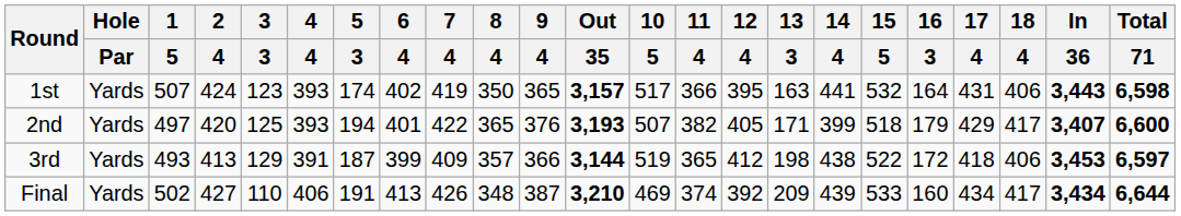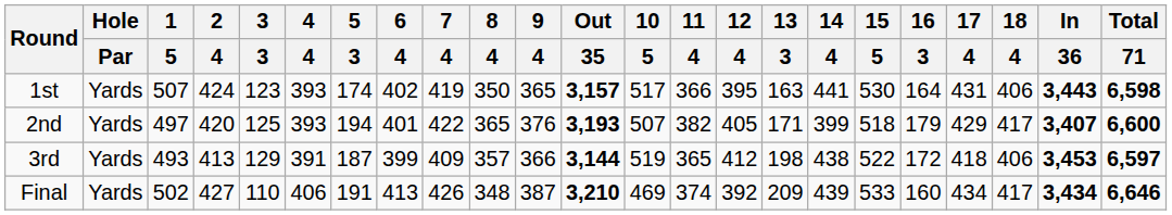1st | 15 / 5: 532 -> 530
Final | Total / 71: 6,644 -> 6,646
